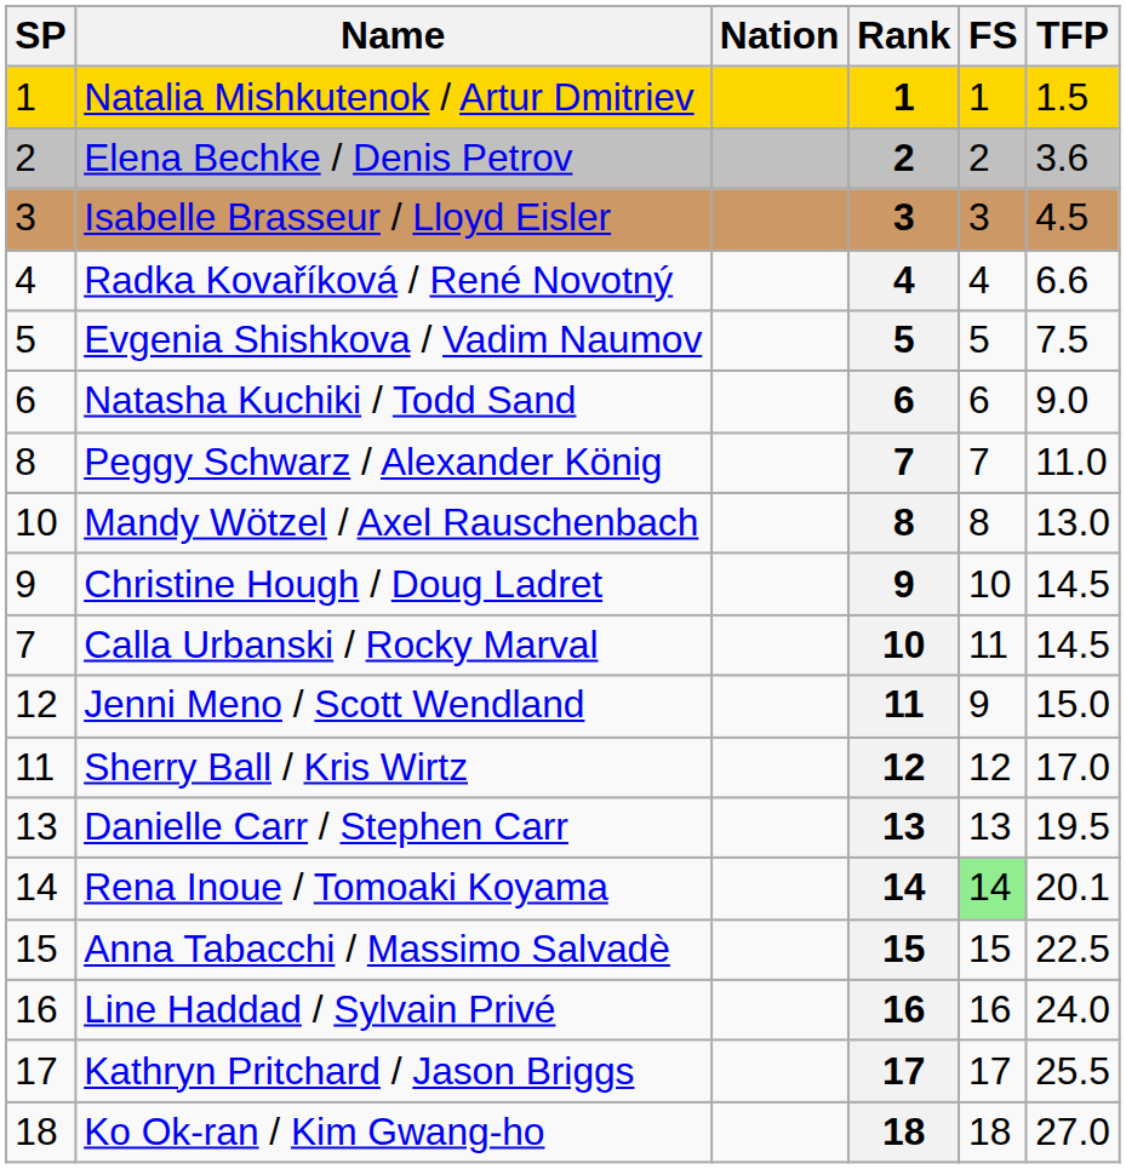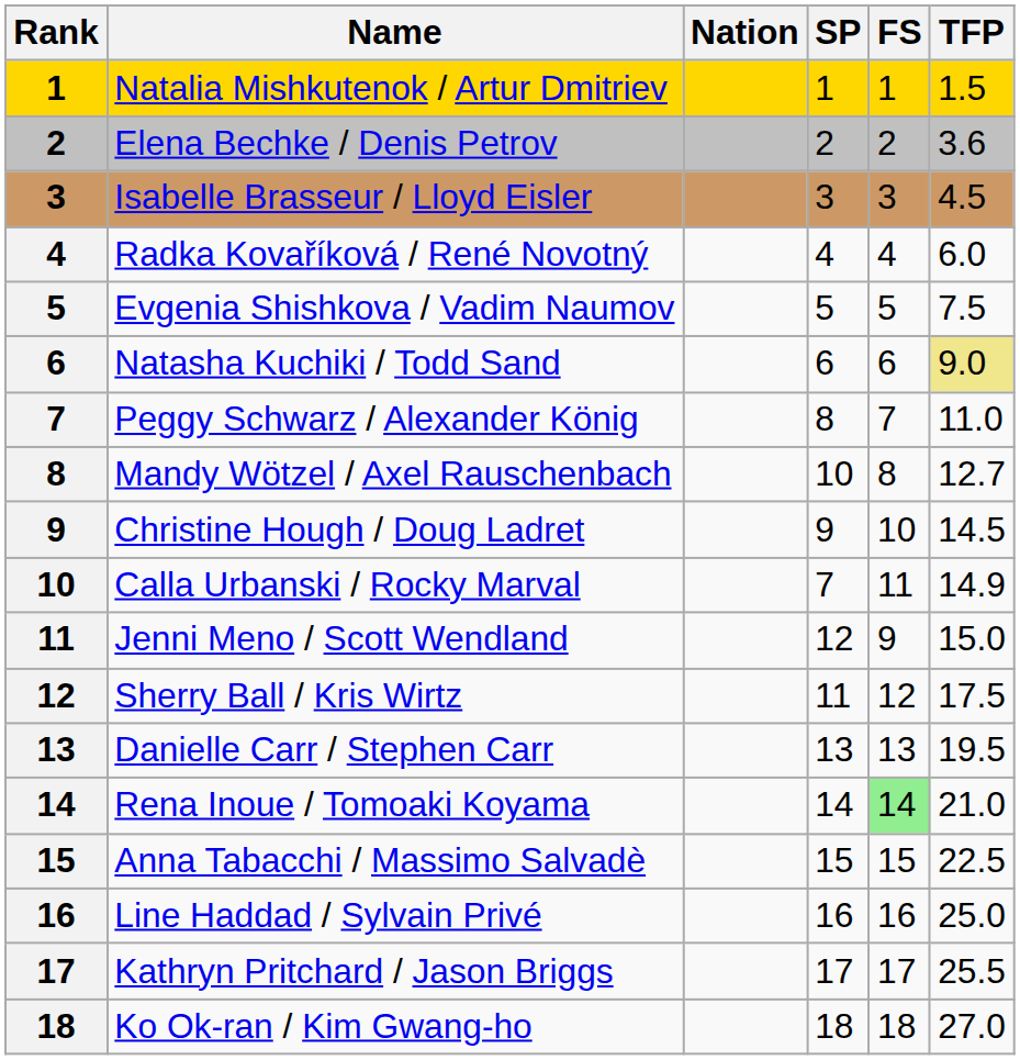columns swapped: Rank <-> SP
Radka Kovaříková / René Novotný | TFP: 6.6 -> 6.0
Natasha Kuchiki / Todd Sand | TFP: no background -> khaki background
Mandy Wötzel / Axel Rauschenbach | TFP: 13.0 -> 12.7
Calla Urbanski / Rocky Marval | TFP: 14.5 -> 14.9
Sherry Ball / Kris Wirtz | TFP: 17.0 -> 17.5
Rena Inoue / Tomoaki Koyama | TFP: 20.1 -> 21.0
Line Haddad / Sylvain Privé | TFP: 24.0 -> 25.0
